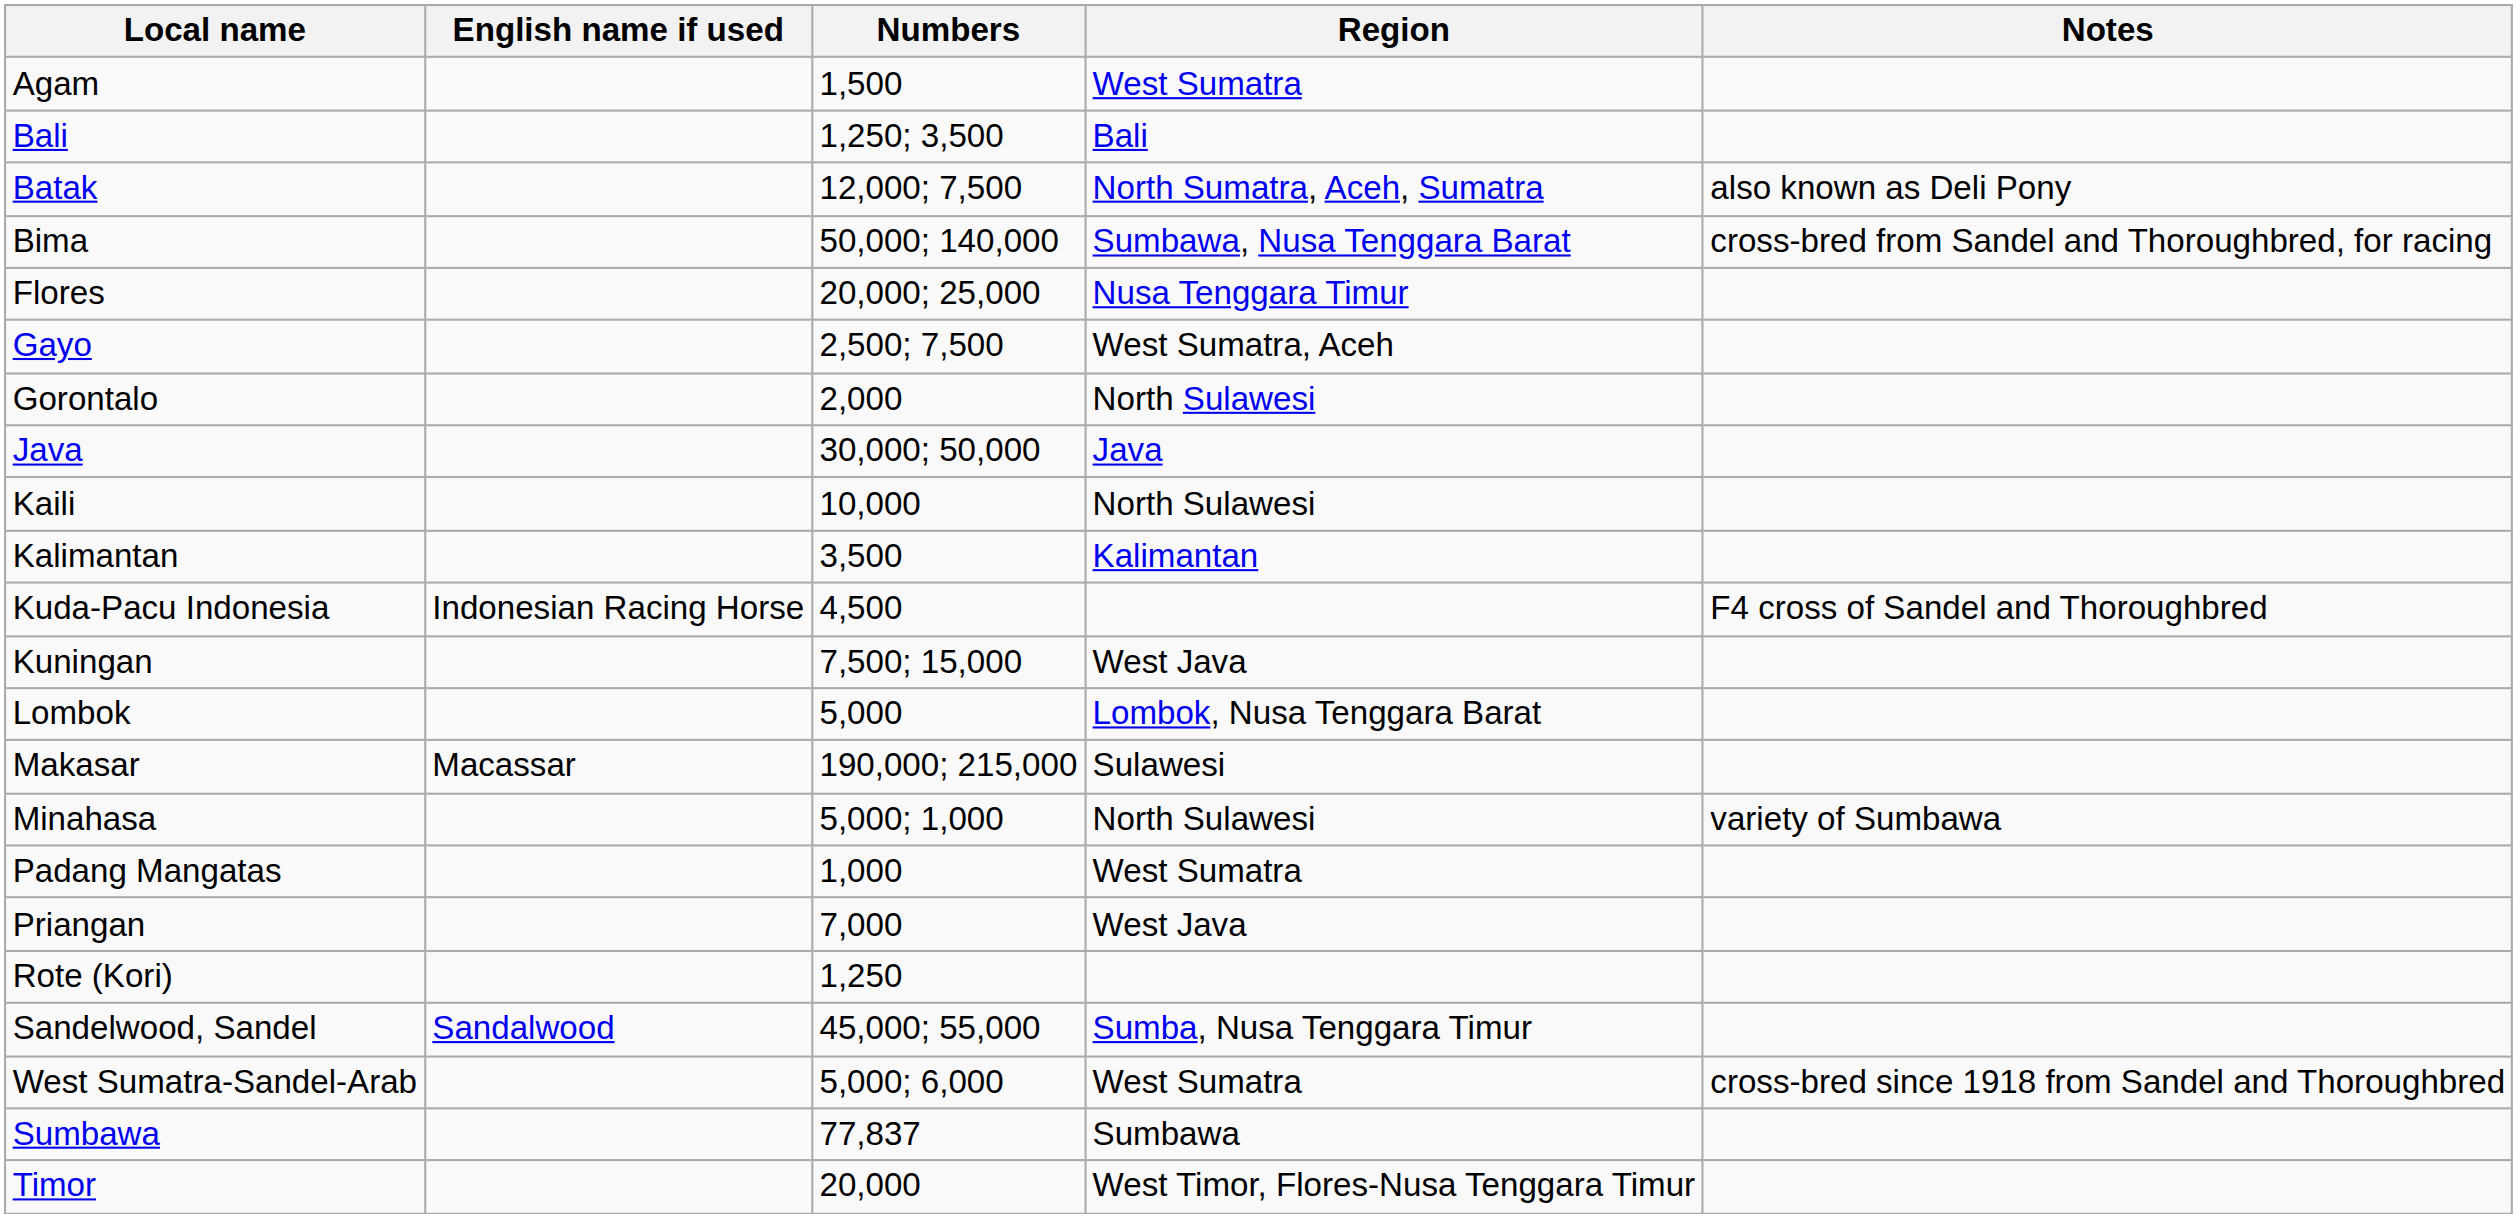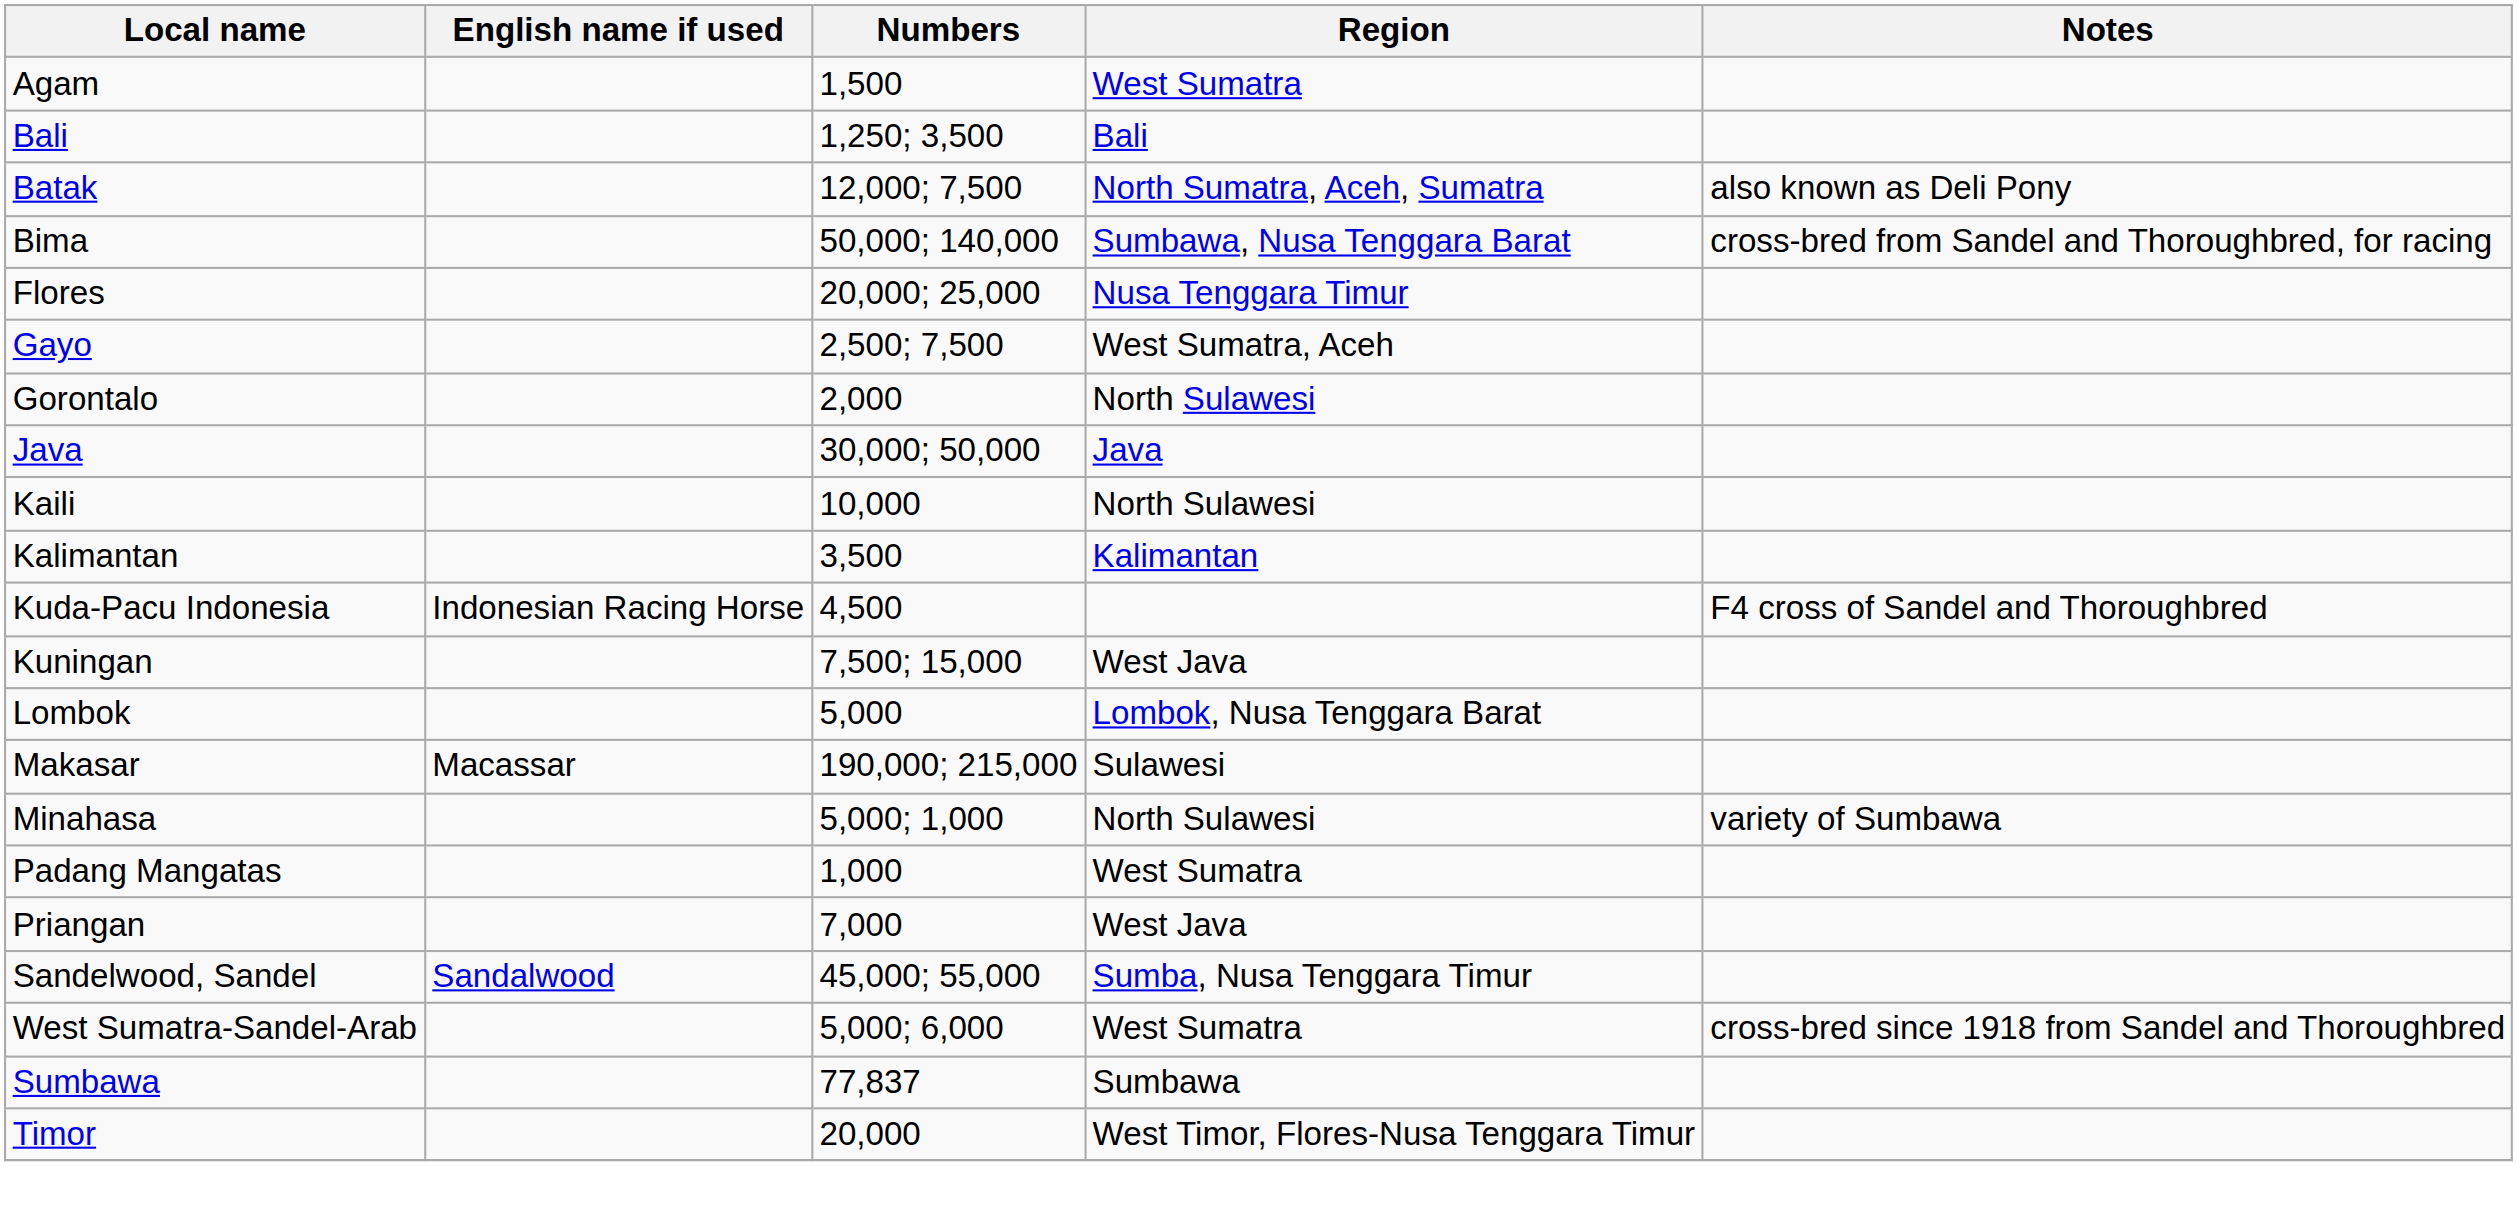- row: Rote (Kori) | 1,250
